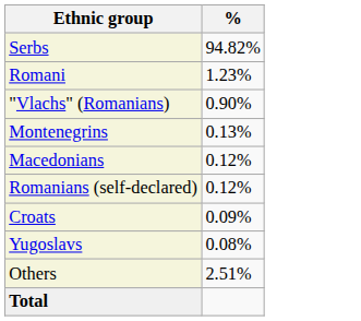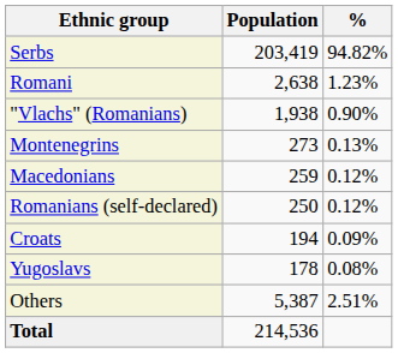+ column: Population | 203,419 | 2,638 | 1,938 | 273 | 259 | 250 | 194 | 178 | 5,387 | 214,536
